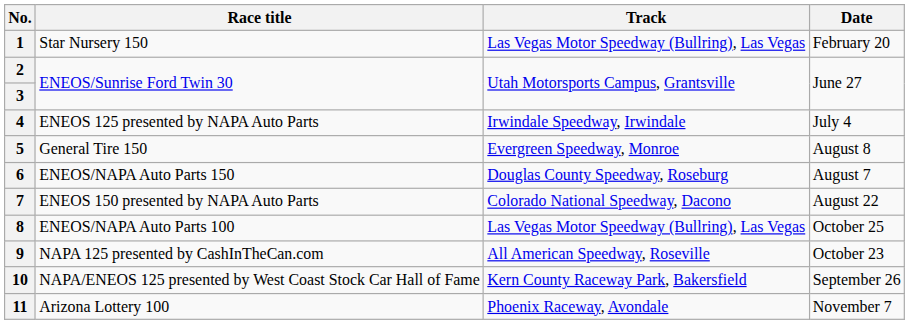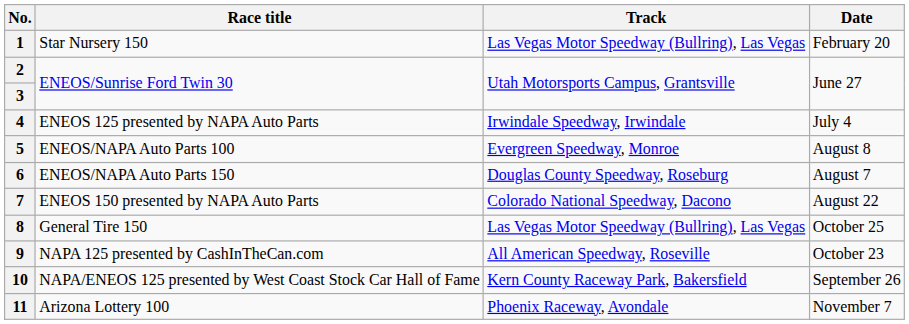5 | Race title: General Tire 150 -> ENEOS/NAPA Auto Parts 100
8 | Race title: ENEOS/NAPA Auto Parts 100 -> General Tire 150
